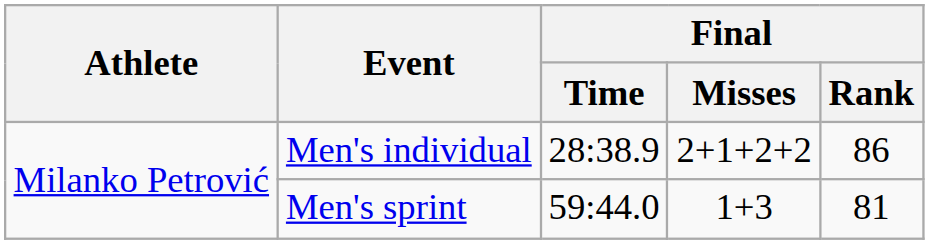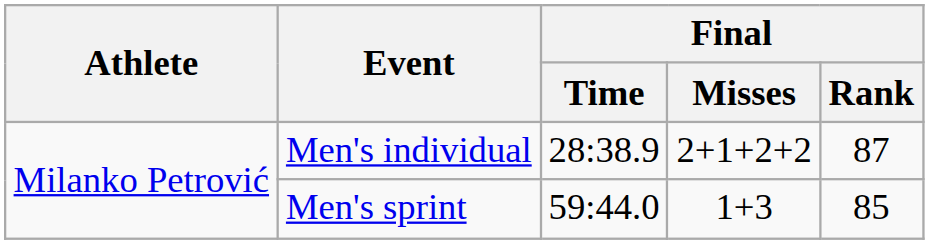Men's individual | Final / Rank: 86 -> 87
Men's sprint | Final / Rank: 81 -> 85
